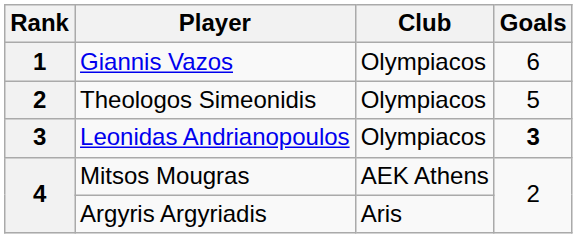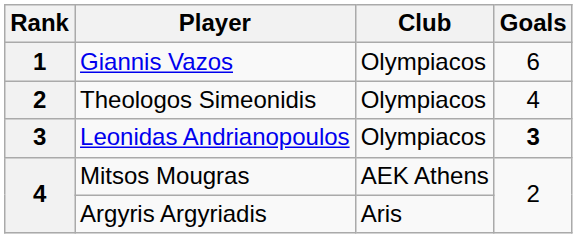Theologos Simeonidis | Goals: 5 -> 4
